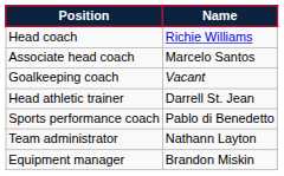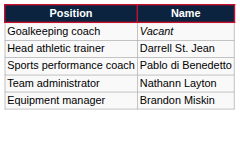- row: Head coach | Richie Williams
- row: Associate head coach | Marcelo Santos
